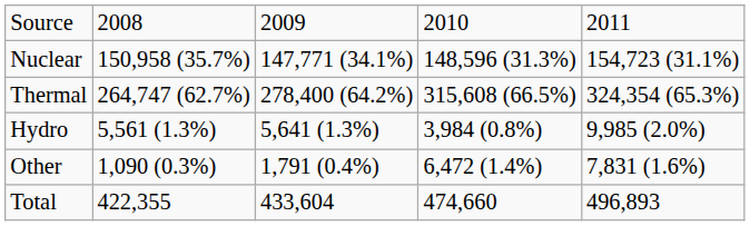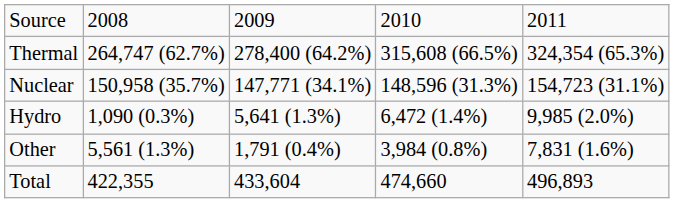rows swapped: Thermal <-> Nuclear
Hydro | column 2: 5,561 (1.3%) -> 1,090 (0.3%)
Hydro | column 4: 3,984 (0.8%) -> 6,472 (1.4%)
Other | column 2: 1,090 (0.3%) -> 5,561 (1.3%)
Other | column 4: 6,472 (1.4%) -> 3,984 (0.8%)
